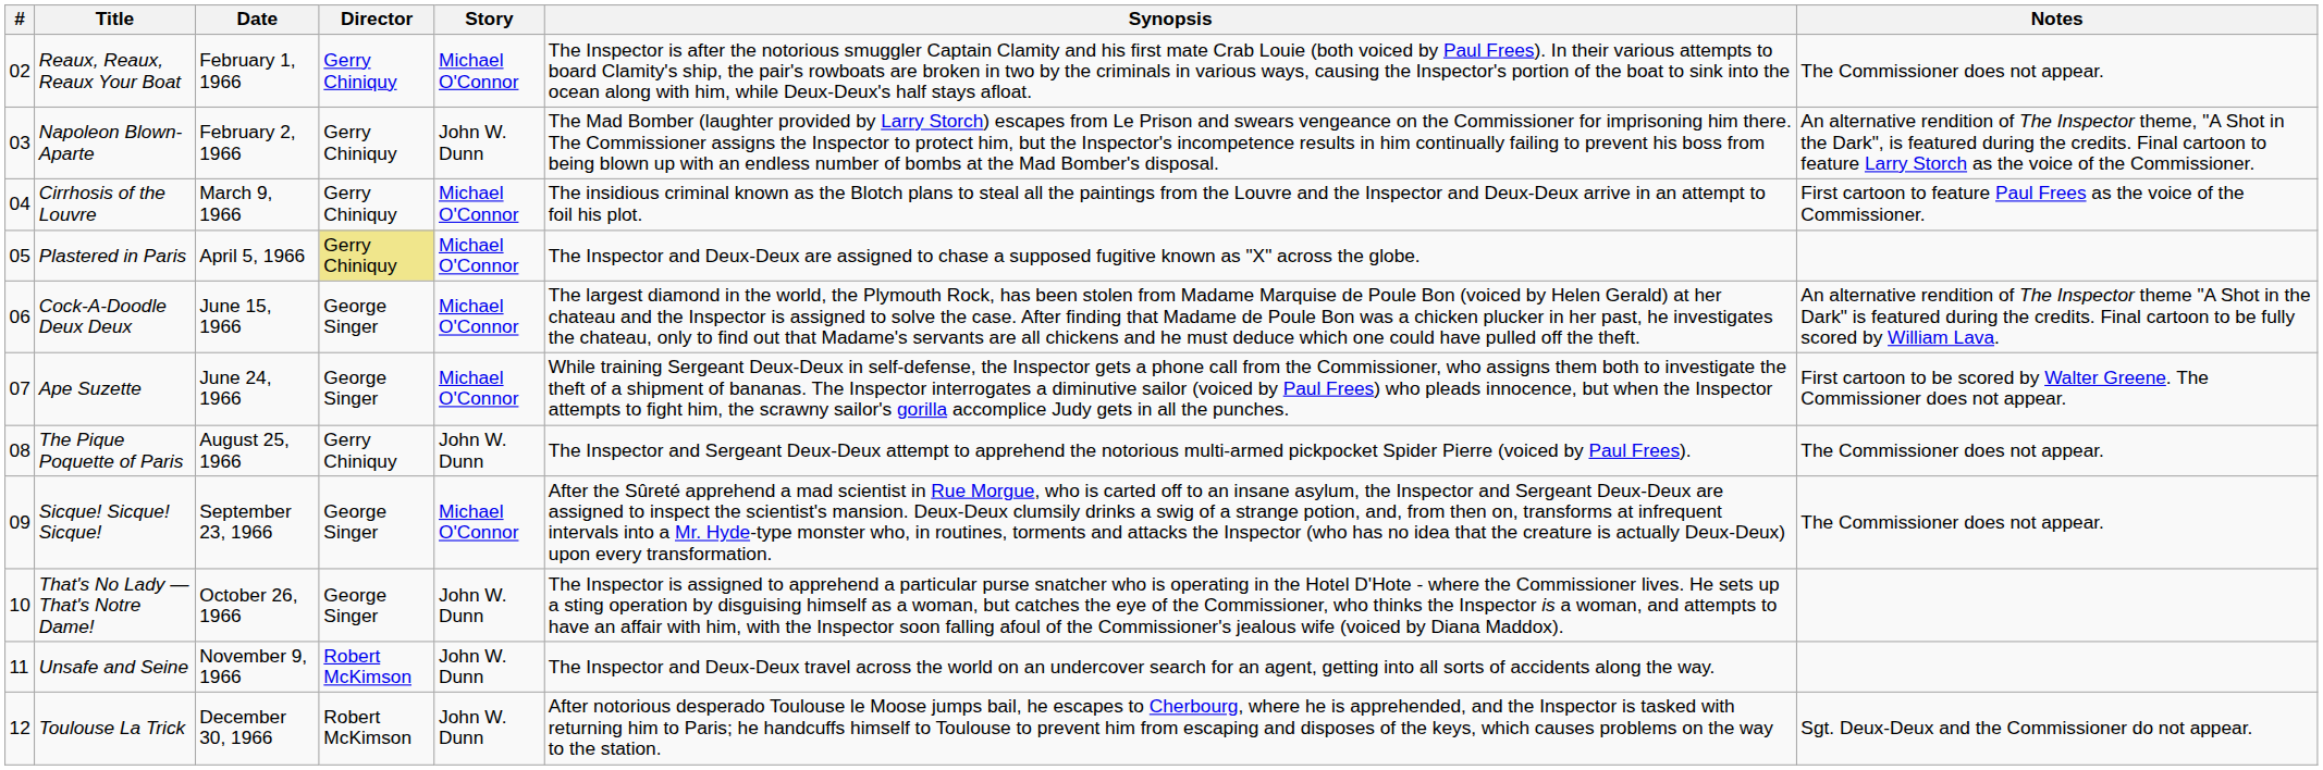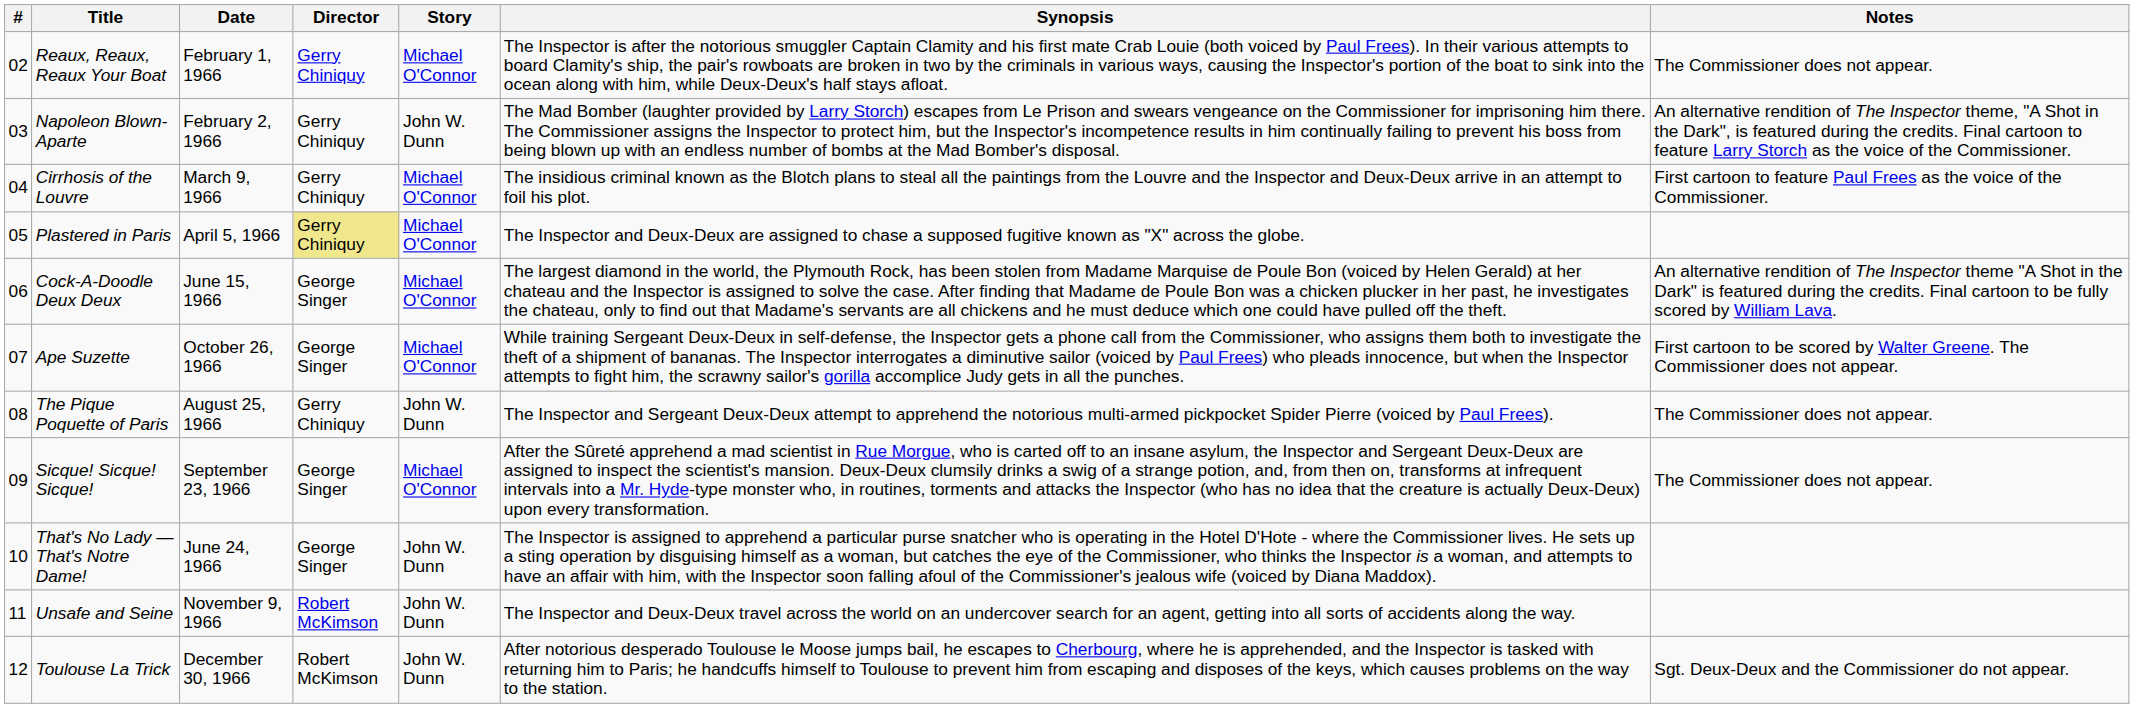Ape Suzette | Date: June 24, 1966 -> October 26, 1966
That's No Lady — That's Notre Dame! | Date: October 26, 1966 -> June 24, 1966
